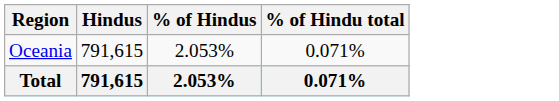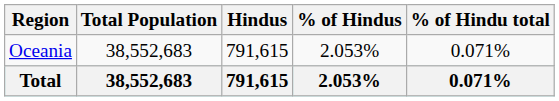+ column: Total Population | 38,552,683 | 38,552,683
